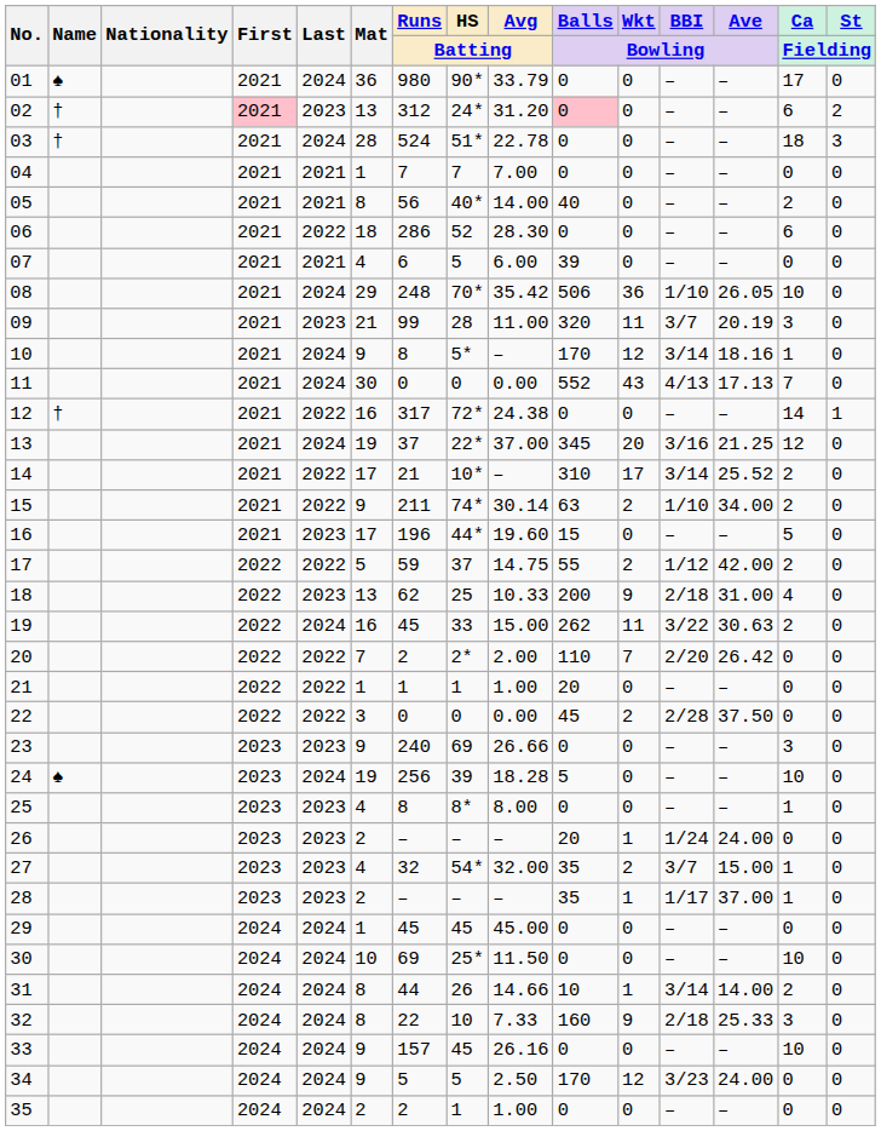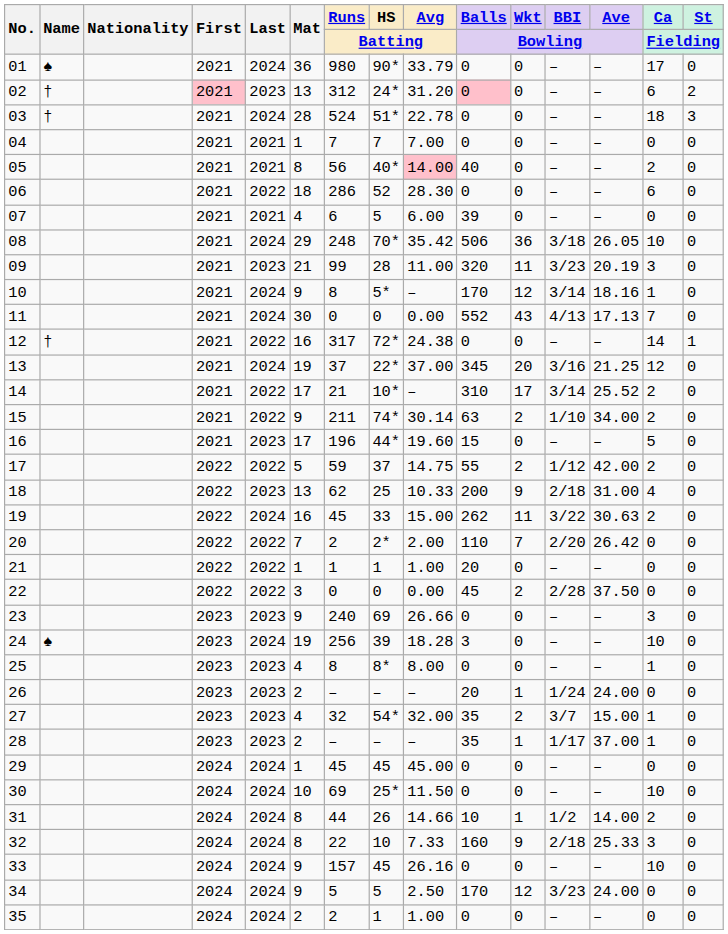05 | Avg / Batting: no background -> pink background
08 | BBI / Bowling: 1/10 -> 3/18
09 | BBI / Bowling: 3/7 -> 3/23
24 | Balls / Bowling: 5 -> 3
31 | BBI / Bowling: 3/14 -> 1/2
